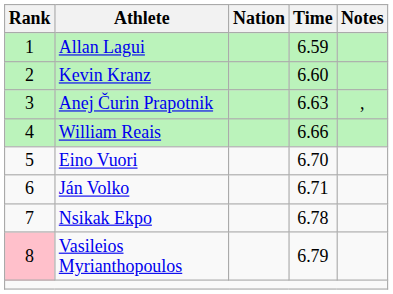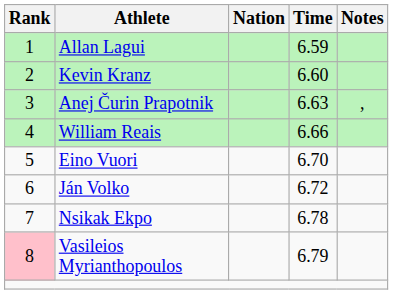Ján Volko | Time: 6.71 -> 6.72
